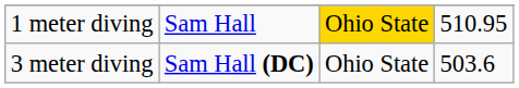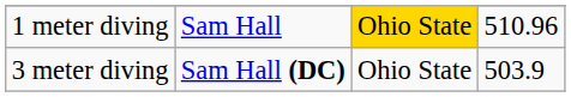1 meter diving | column 4: 510.95 -> 510.96
3 meter diving | column 4: 503.6 -> 503.9
